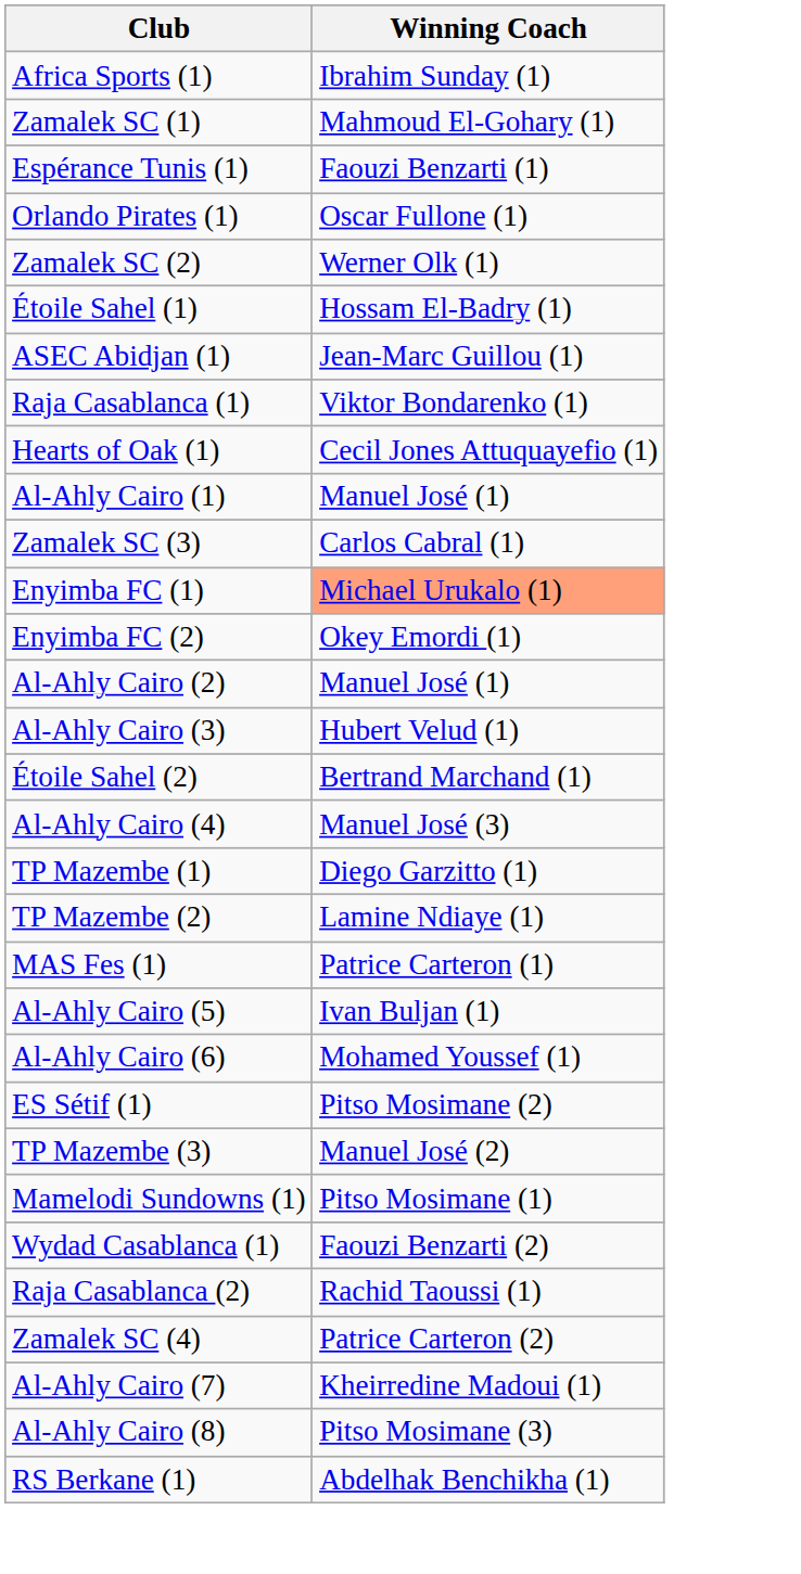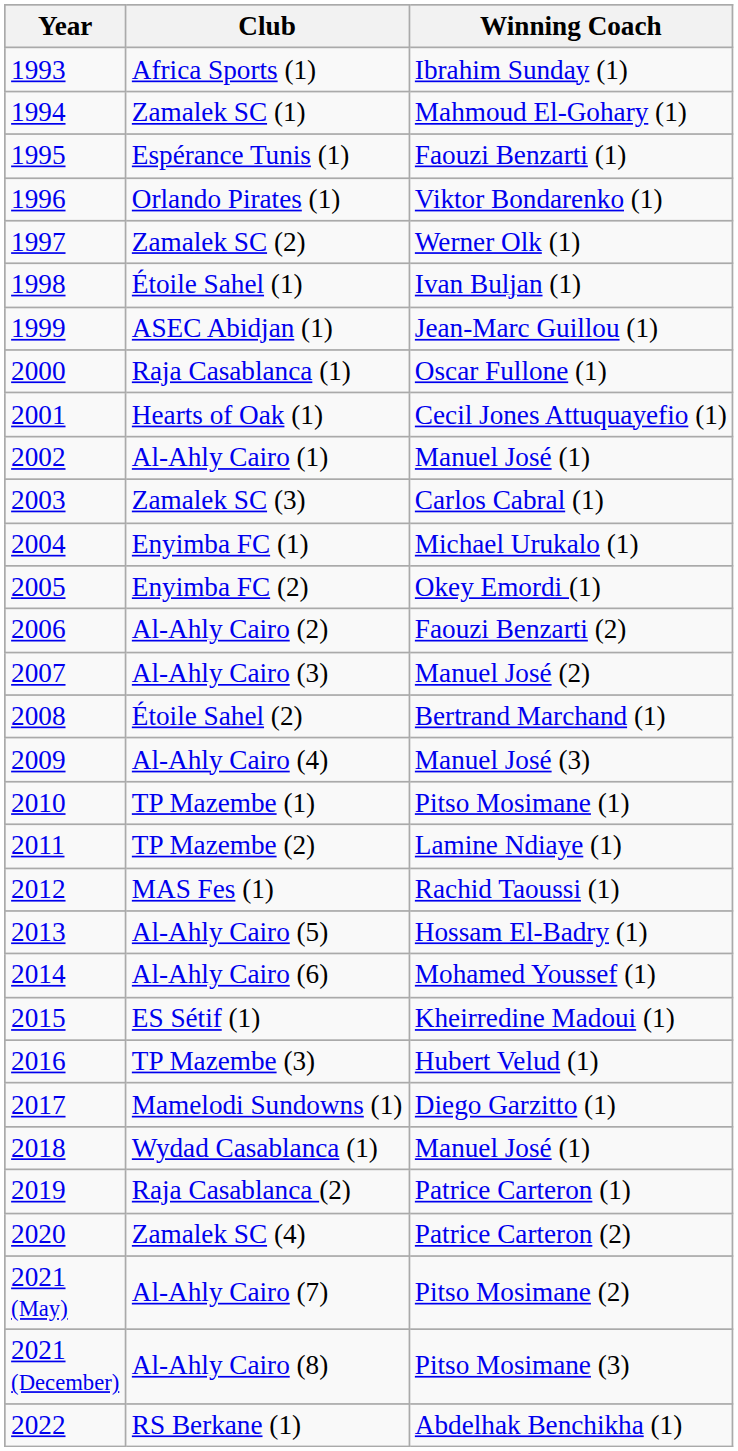+ column: Year | 1993 | 1994 | 1995 | 1996 | 1997 | 1998 | 1999 | 2000 | 2001 | 2002 | 2003 | 2004 | 2005 | 2006 | 2007 | 2008 | 2009 | 2010 | 2011 | 2012 | 2013 | 2014 | 2015 | 2016 | 2017 | 2018 | 2019 | 2020 | 2021 (May) | 2021 (December) | 2022
Orlando Pirates (1) | Winning Coach: Oscar Fullone (1) -> Viktor Bondarenko (1)
Étoile Sahel (1) | Winning Coach: Hossam El-Badry (1) -> Ivan Buljan (1)
Raja Casablanca (1) | Winning Coach: Viktor Bondarenko (1) -> Oscar Fullone (1)
Enyimba FC (1) | Winning Coach: lightsalmon background -> no background
Al-Ahly Cairo (2) | Winning Coach: Manuel José (1) -> Faouzi Benzarti (2)
Al-Ahly Cairo (3) | Winning Coach: Hubert Velud (1) -> Manuel José (2)
TP Mazembe (1) | Winning Coach: Diego Garzitto (1) -> Pitso Mosimane (1)
MAS Fes (1) | Winning Coach: Patrice Carteron (1) -> Rachid Taoussi (1)
Al-Ahly Cairo (5) | Winning Coach: Ivan Buljan (1) -> Hossam El-Badry (1)
ES Sétif (1) | Winning Coach: Pitso Mosimane (2) -> Kheirredine Madoui (1)
TP Mazembe (3) | Winning Coach: Manuel José (2) -> Hubert Velud (1)
Mamelodi Sundowns (1) | Winning Coach: Pitso Mosimane (1) -> Diego Garzitto (1)
Wydad Casablanca (1) | Winning Coach: Faouzi Benzarti (2) -> Manuel José (1)
Raja Casablanca (2) | Winning Coach: Rachid Taoussi (1) -> Patrice Carteron (1)
Al-Ahly Cairo (7) | Winning Coach: Kheirredine Madoui (1) -> Pitso Mosimane (2)
